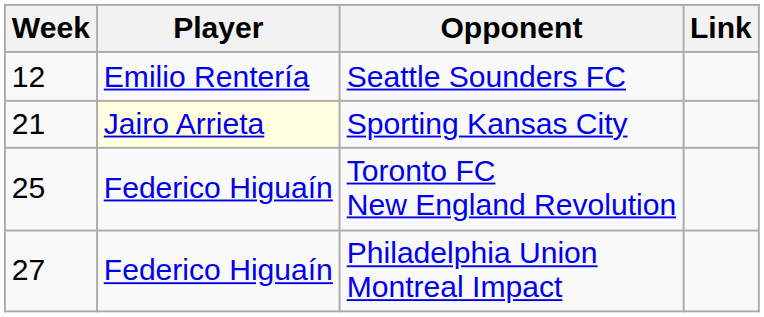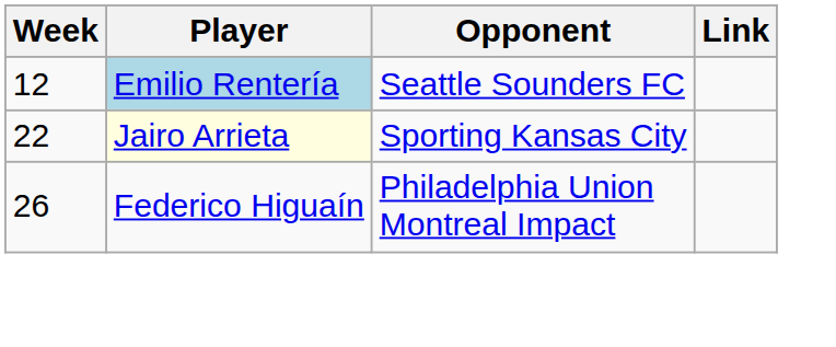Seattle Sounders FC | Player: no background -> lightblue background
Sporting Kansas City | Week: 21 -> 22
- row: 25 | Federico Higuaín | Toronto FC New England Revolution
Philadelphia Union Montreal Impact | Week: 27 -> 26
